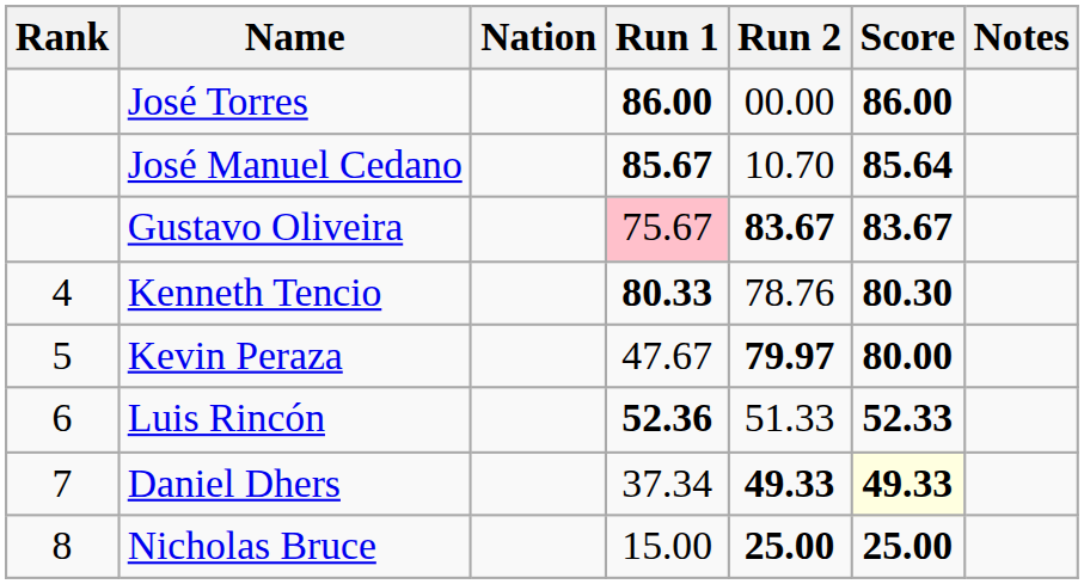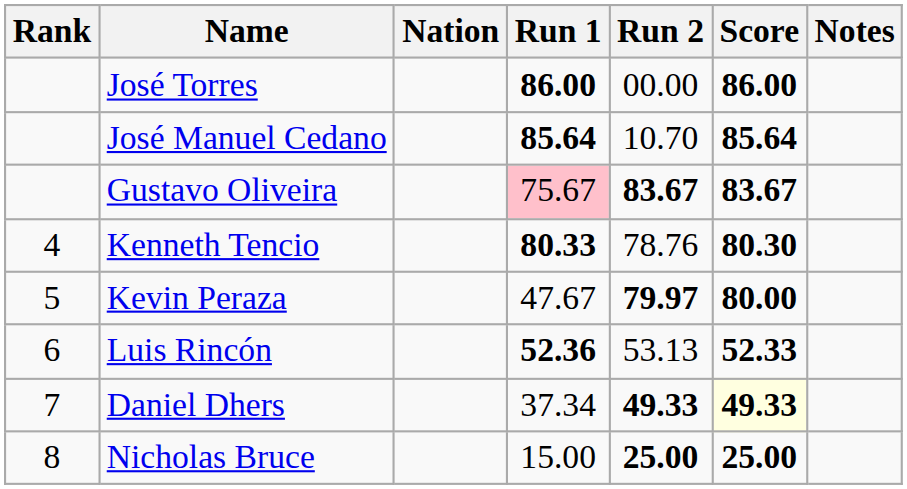José Manuel Cedano | Run 1: 85.67 -> 85.64
Luis Rincón | Run 2: 51.33 -> 53.13
